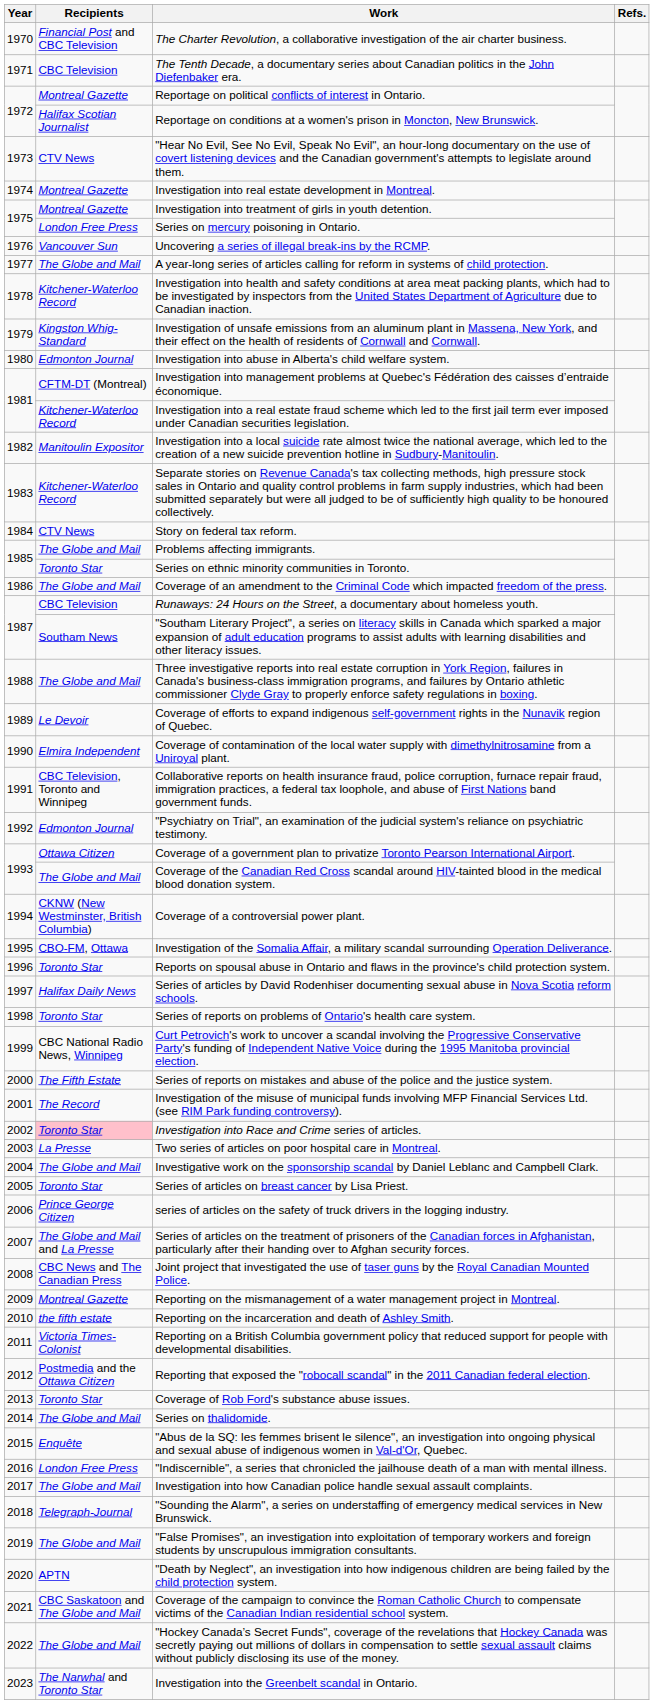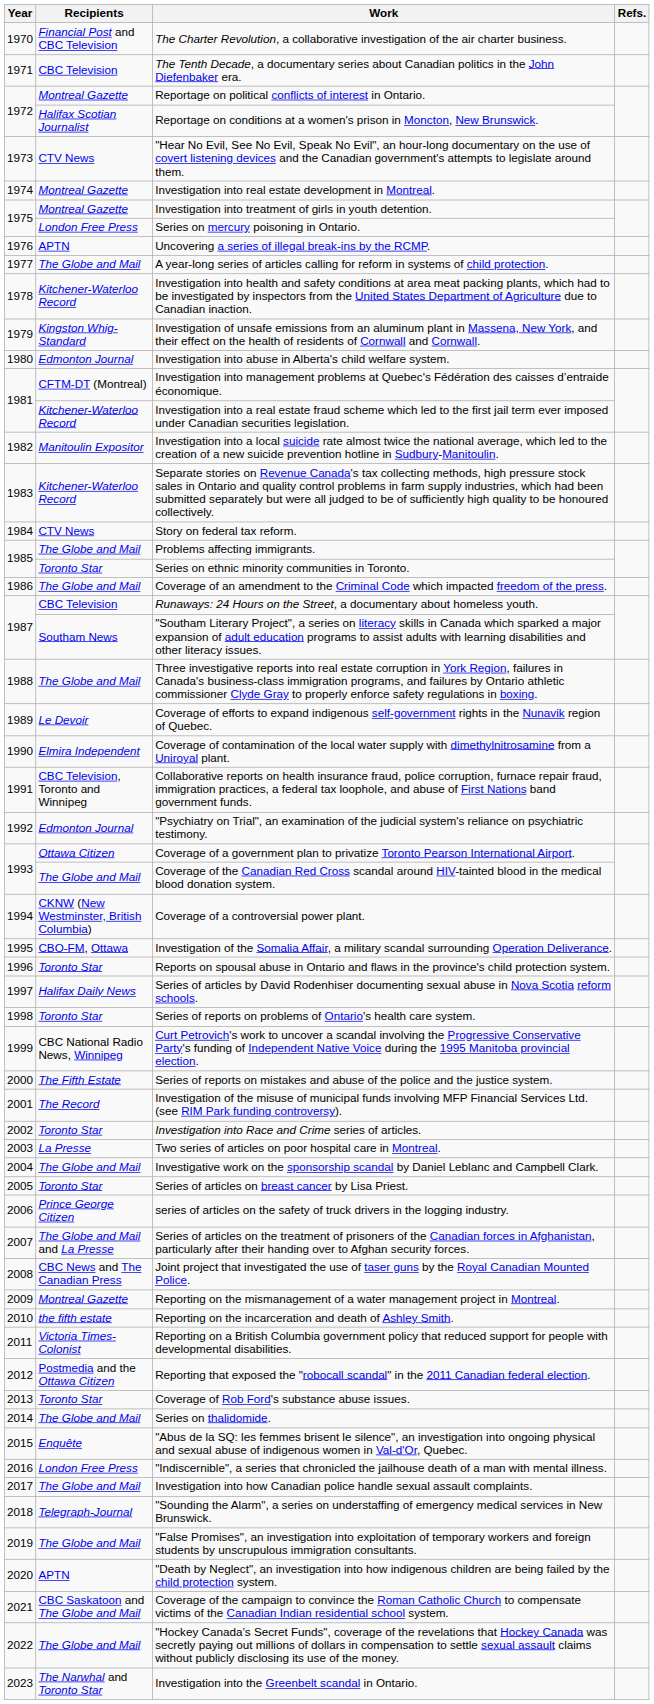Uncovering a series of illegal break-ins by the RCMP. | Recipients: Vancouver Sun -> APTN
Investigation into Race and Crime series of articles. | Recipients: pink background -> no background
